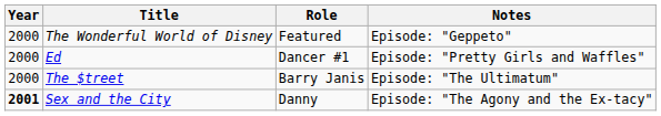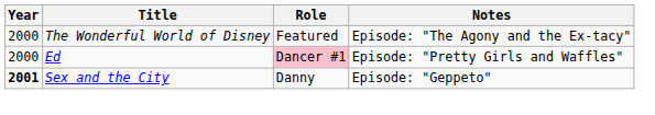The Wonderful World of Disney | Notes: Episode: "Geppeto" -> Episode: "The Agony and the Ex-tacy"
Ed | Role: no background -> pink background
- row: 2000 | The $treet | Barry Janis | Episode: "The Ultimatum"
Sex and the City | Notes: Episode: "The Agony and the Ex-tacy" -> Episode: "Geppeto"
